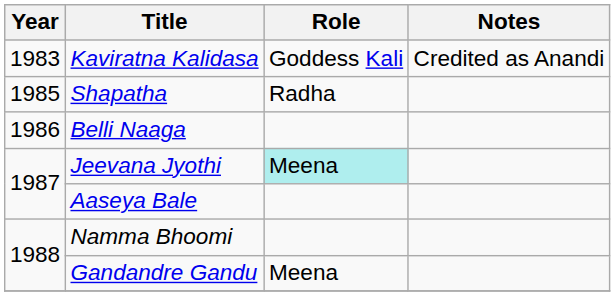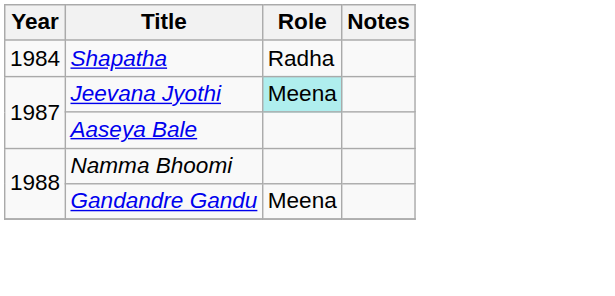- row: 1983 | Kaviratna Kalidasa | Goddess Kali | Credited as Anandi
Shapatha | Year: 1985 -> 1984
- row: 1986 | Belli Naaga
